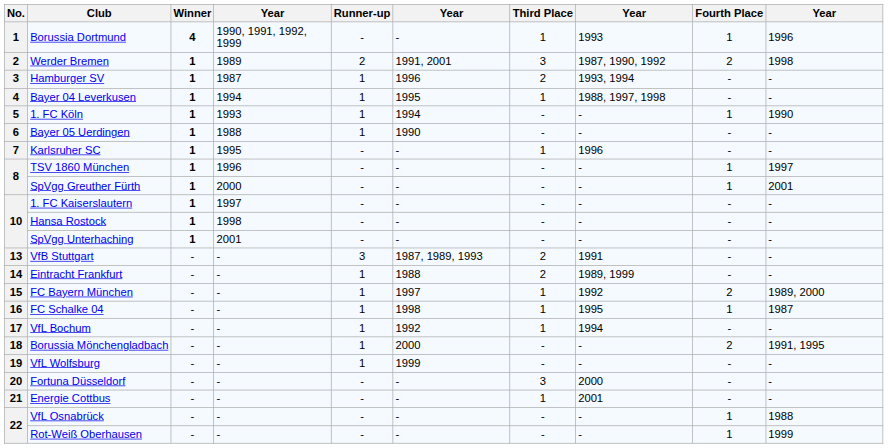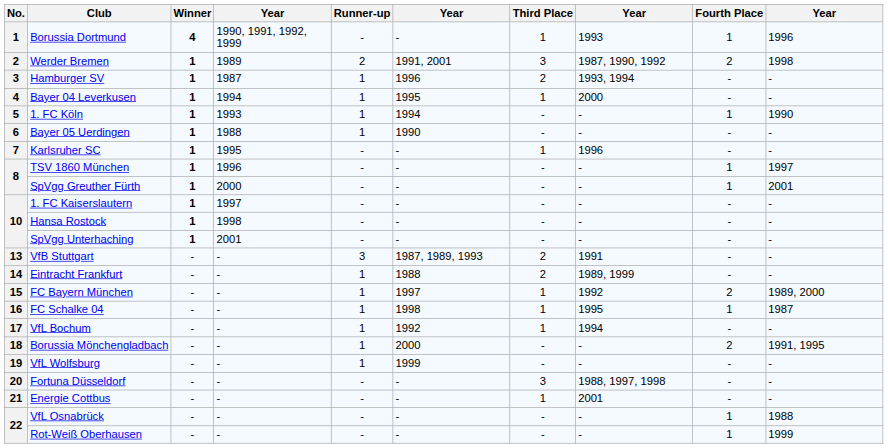Bayer 04 Leverkusen | column 8: 1988, 1997, 1998 -> 2000
Fortuna Düsseldorf | column 8: 2000 -> 1988, 1997, 1998
